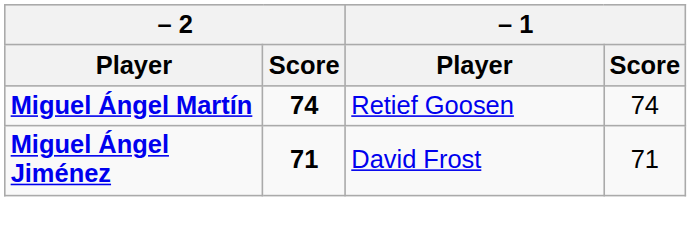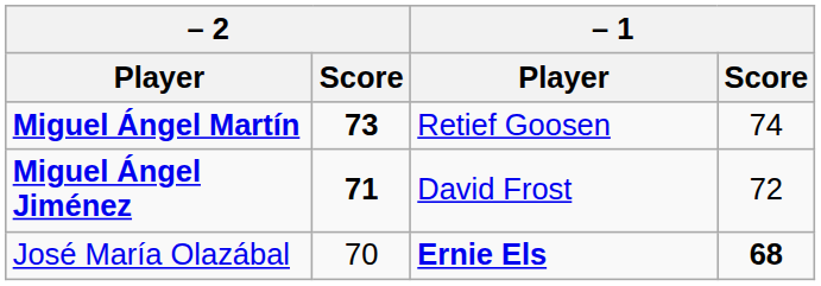Miguel Ángel Martín | – 2 / Score: 74 -> 73
Miguel Ángel Jiménez | – 1 / Score: 71 -> 72
+ row: José María Olazábal | 70 | Ernie Els | 68
